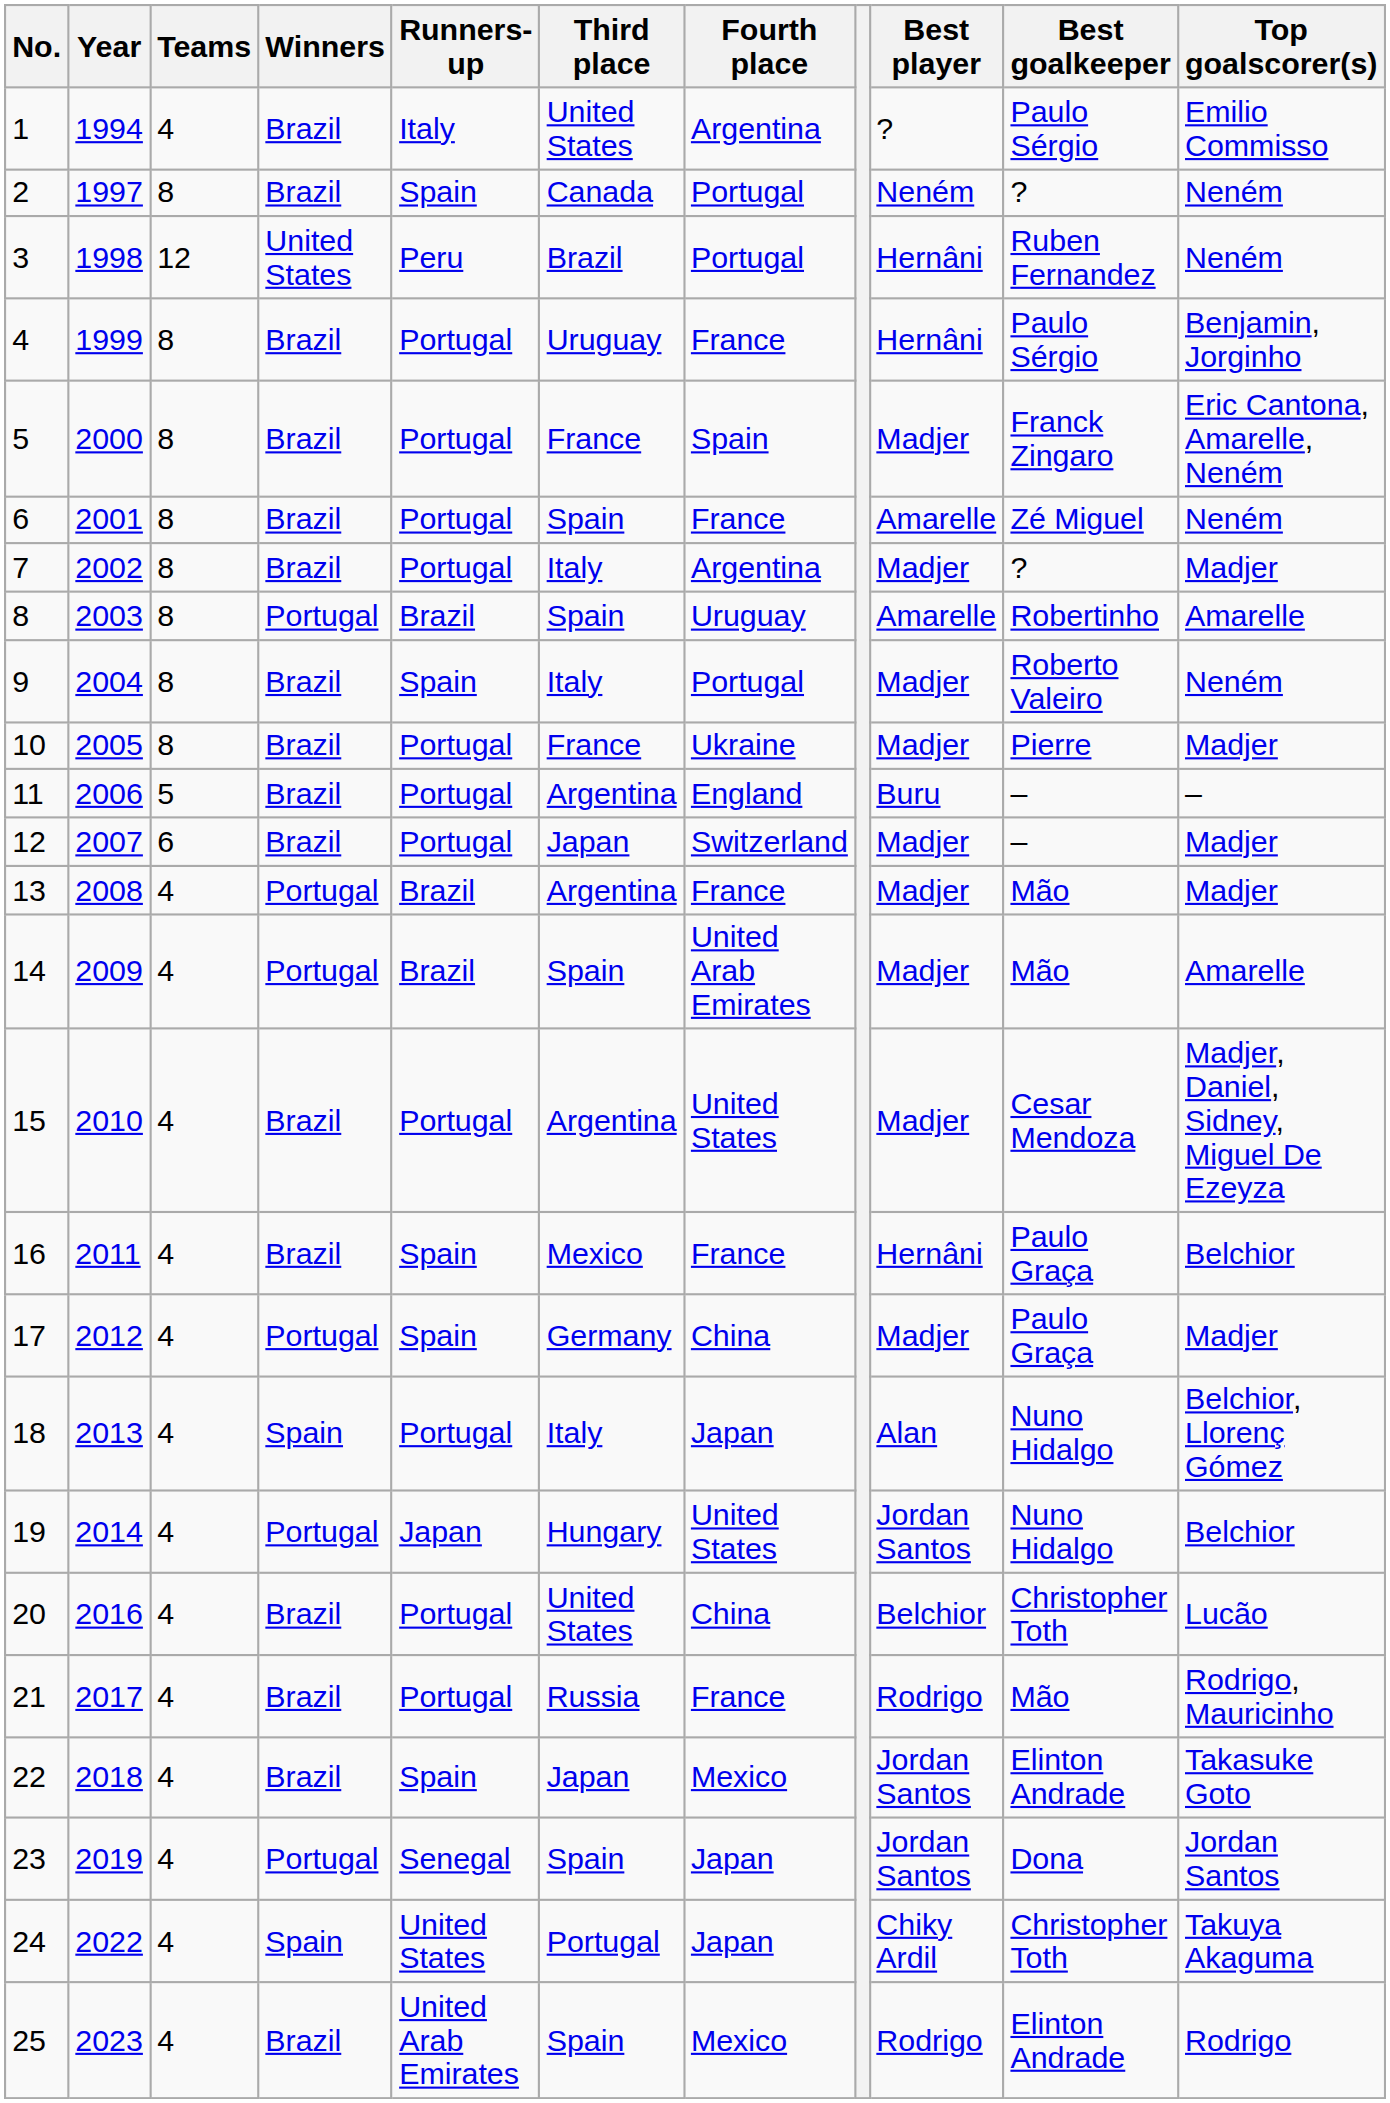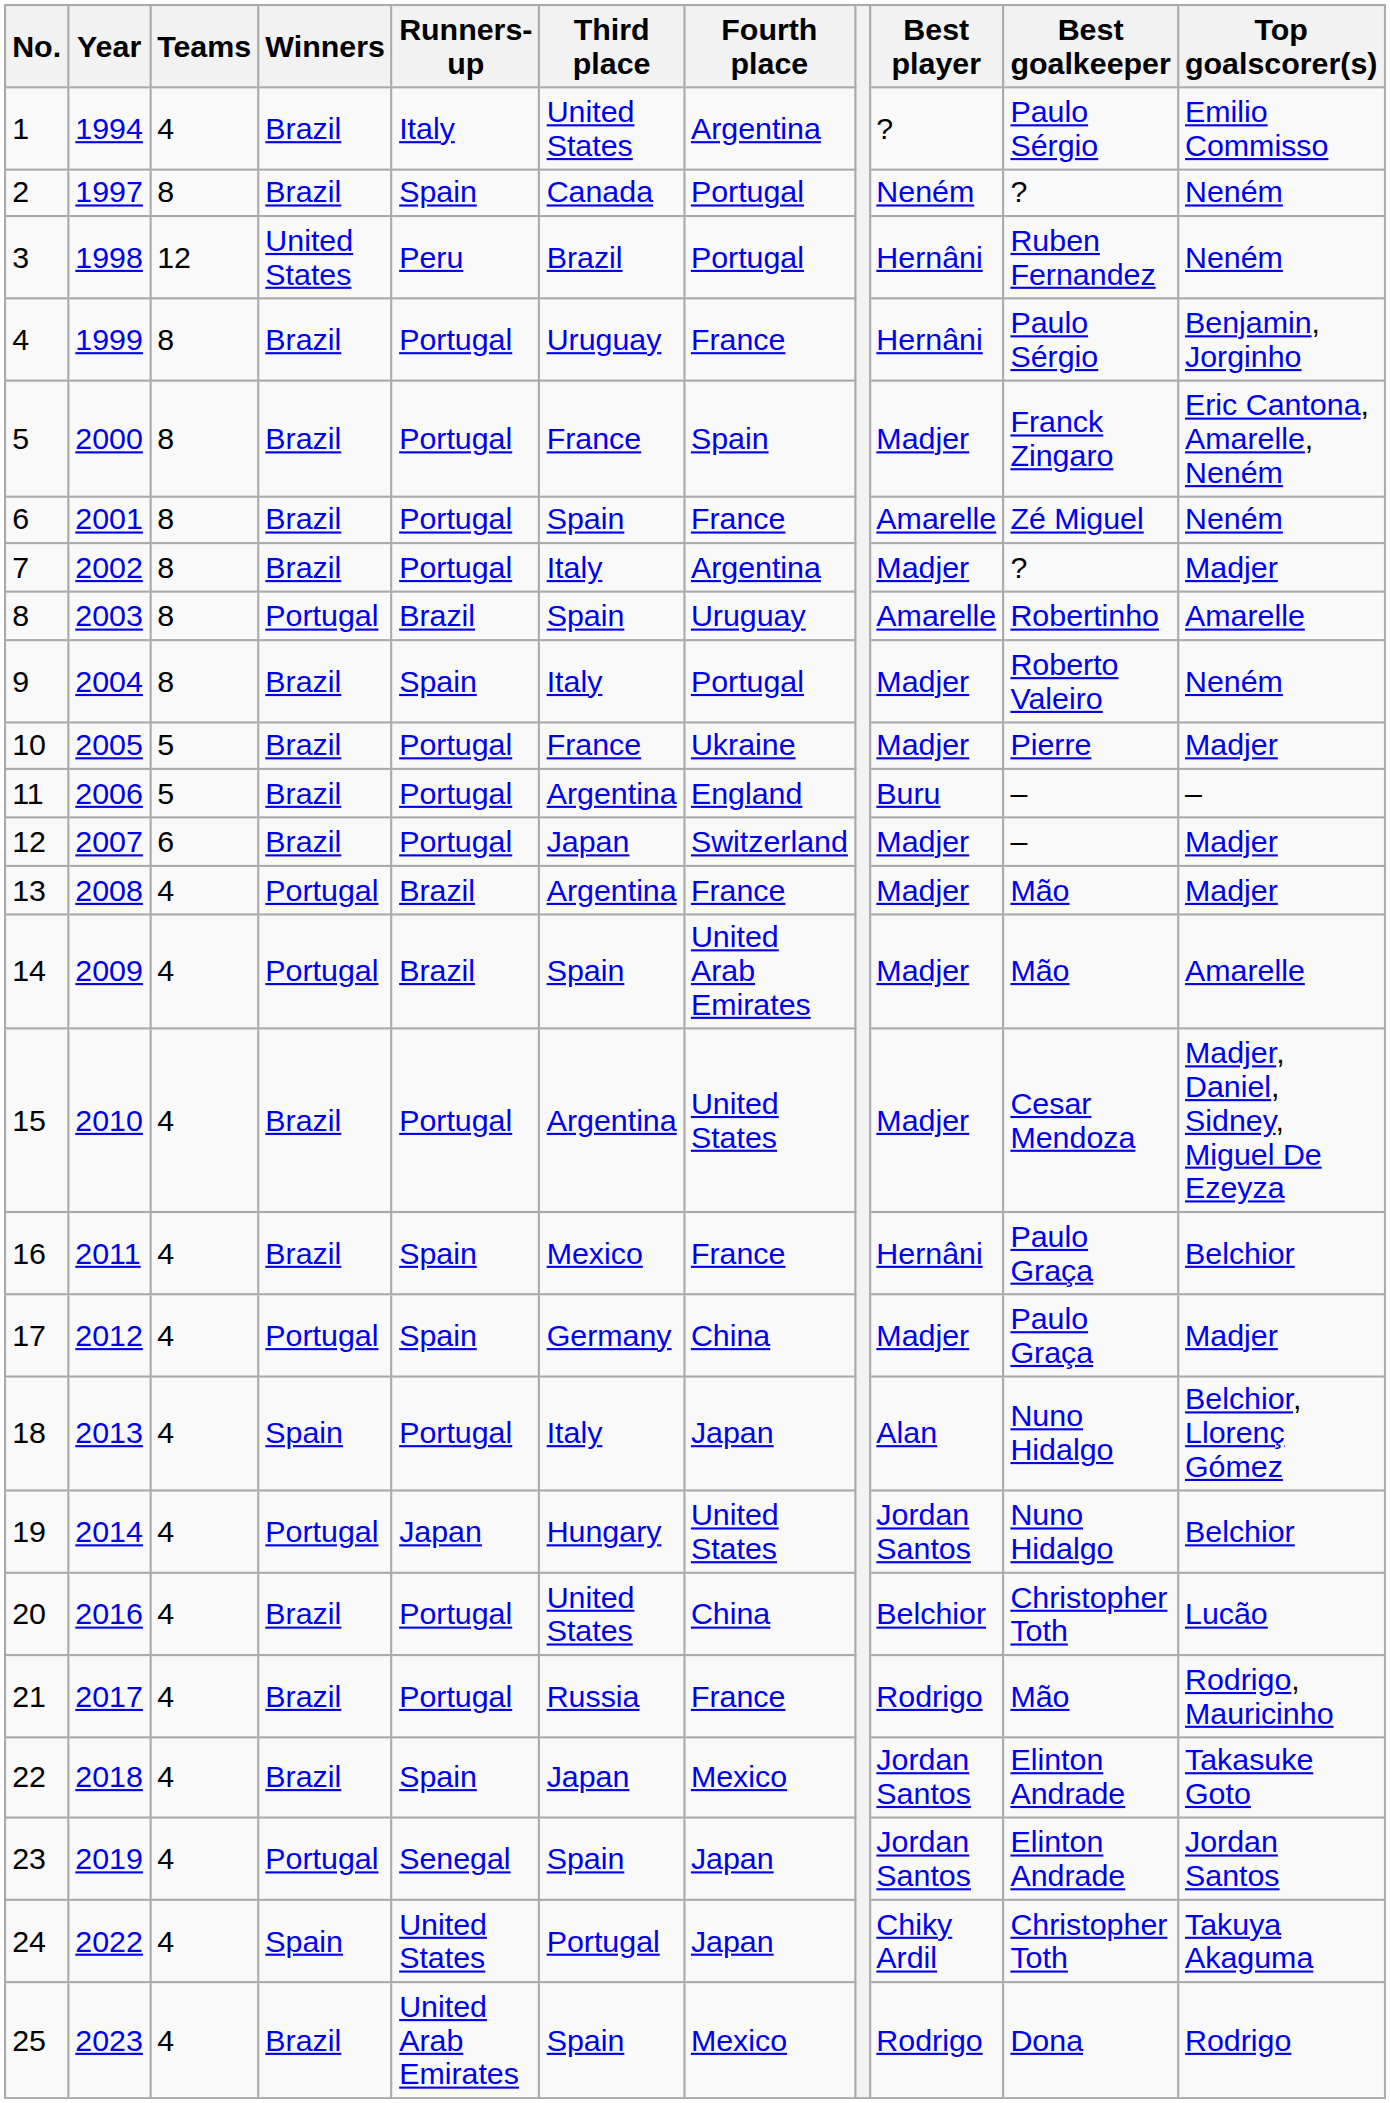10 | Teams: 8 -> 5
23 | Best goalkeeper: Dona -> Elinton Andrade
25 | Best goalkeeper: Elinton Andrade -> Dona
